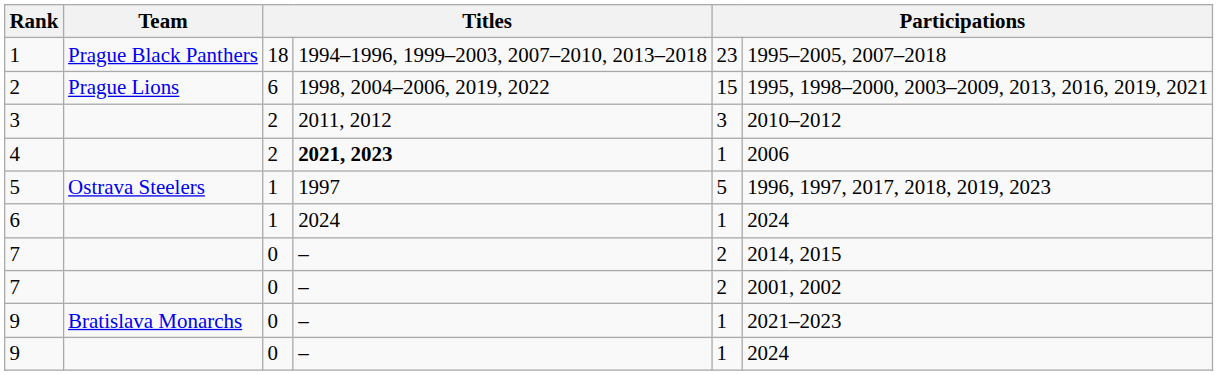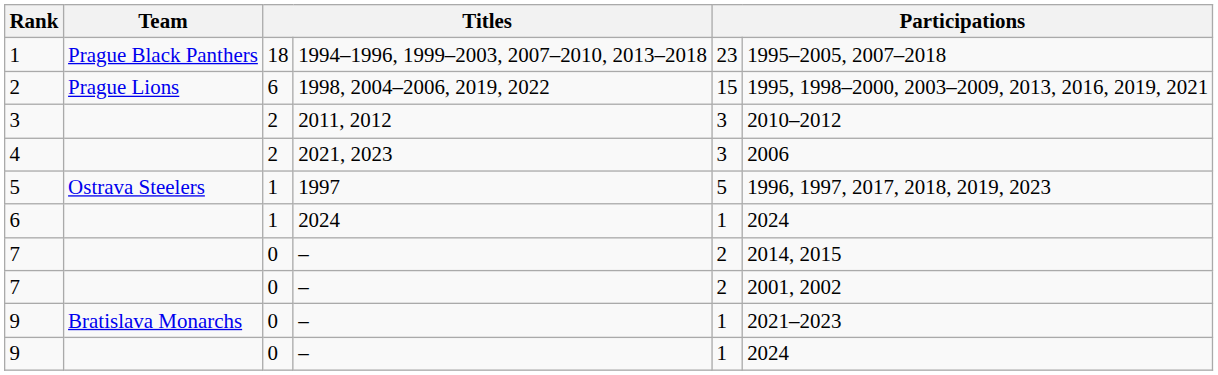4 | column 4: bold -> normal
4 | column 5: 1 -> 3
